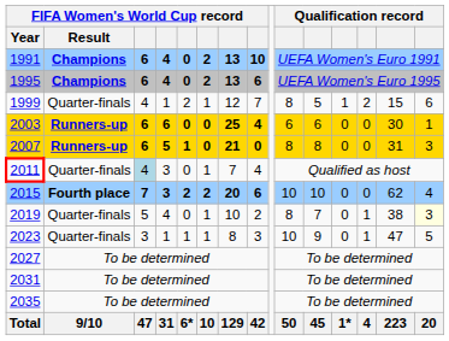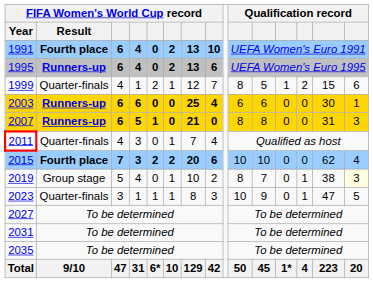1991 | FIFA Women's World Cup record / Result: Champions -> Fourth place
1995 | FIFA Women's World Cup record / Result: Champions -> Runners-up
2011 | column 3: lightblue background -> no background
2019 | FIFA Women's World Cup record / Result: Quarter-finals -> Group stage
